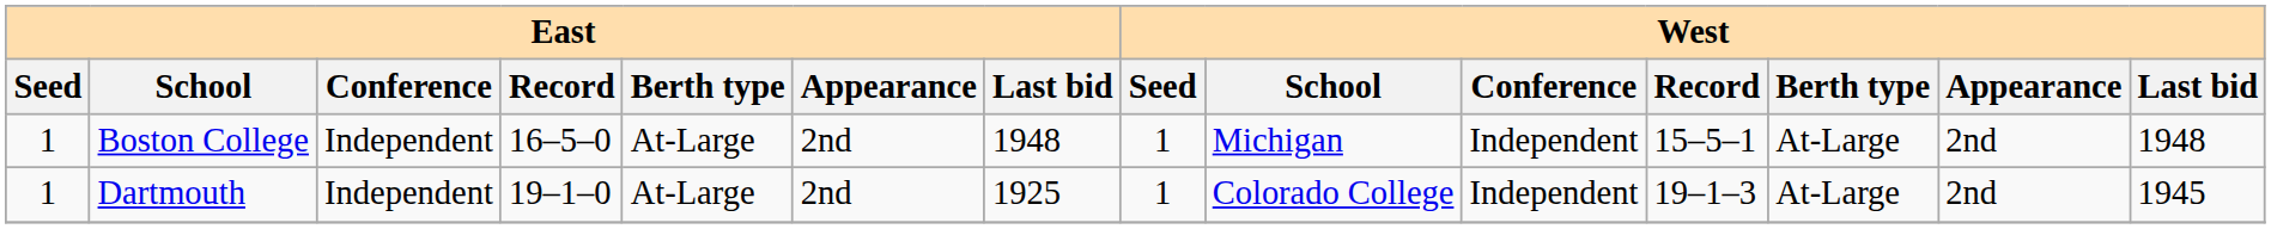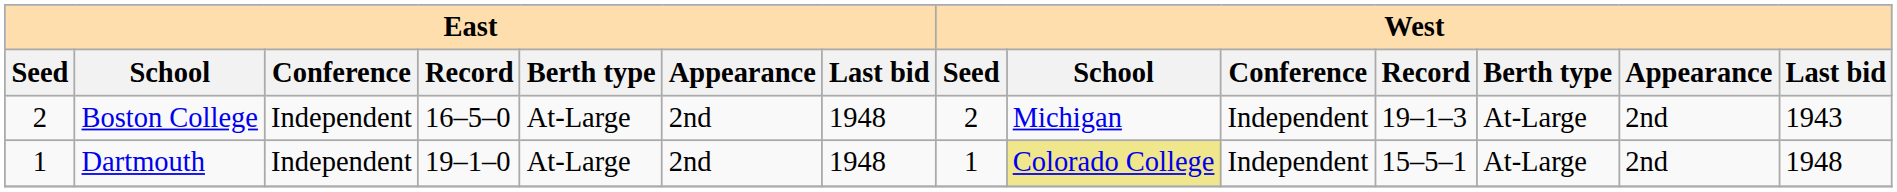Boston College | East / Seed: 1 -> 2
Boston College | West / Seed: 1 -> 2
Boston College | West / Record: 15–5–1 -> 19–1–3
Boston College | West / Last bid: 1948 -> 1943
Dartmouth | East / Last bid: 1925 -> 1948
Dartmouth | West / School: no background -> khaki background
Dartmouth | West / Record: 19–1–3 -> 15–5–1
Dartmouth | West / Last bid: 1945 -> 1948
